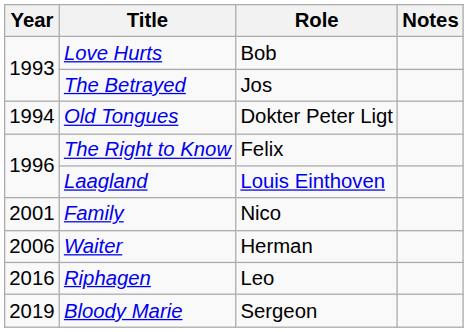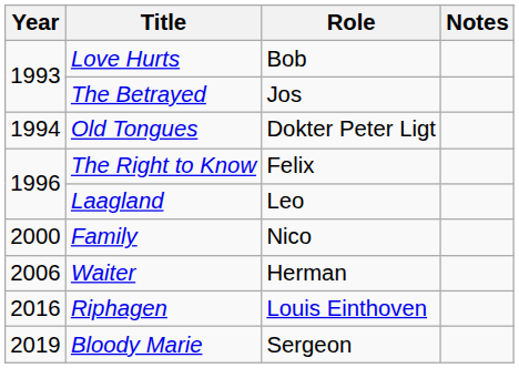Laagland | Role: Louis Einthoven -> Leo
Family | Year: 2001 -> 2000
Riphagen | Role: Leo -> Louis Einthoven
